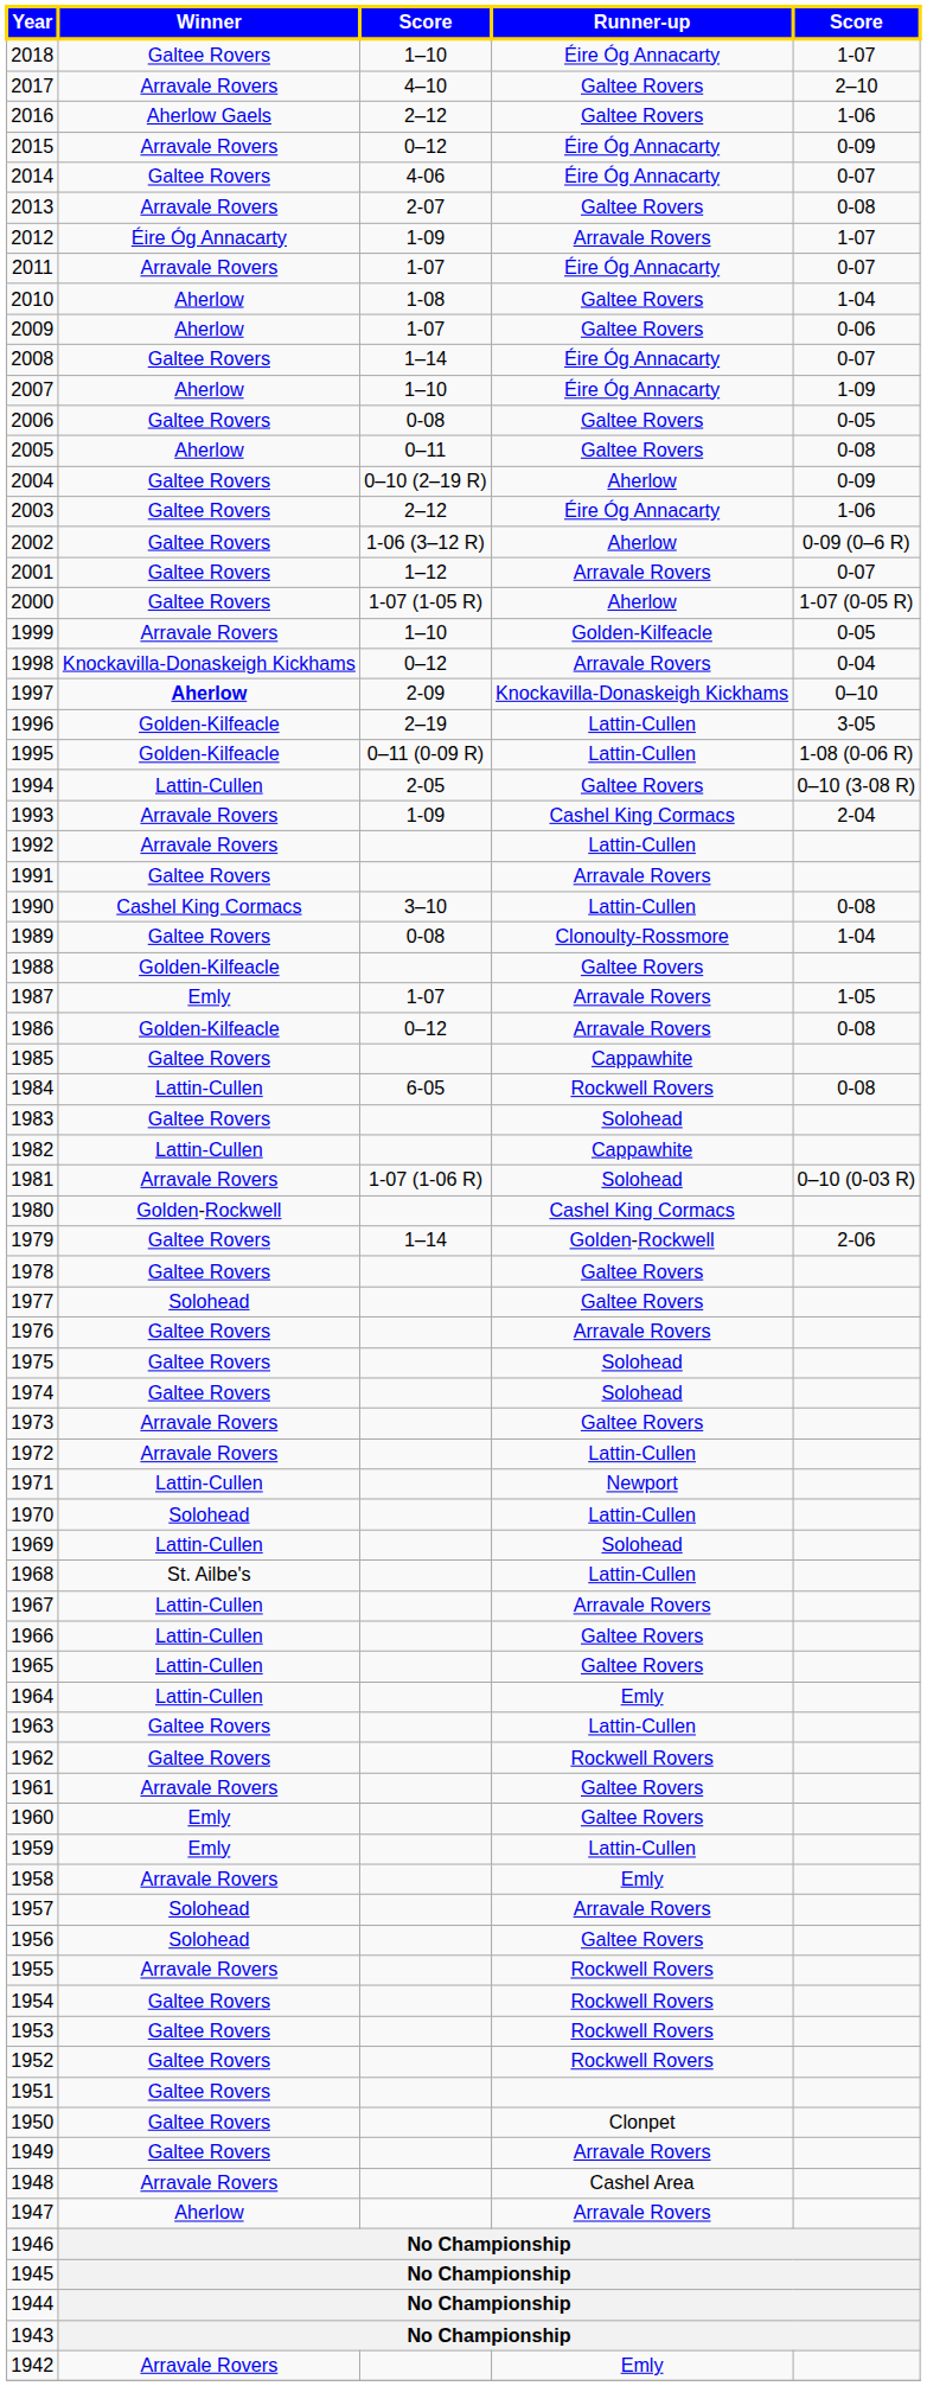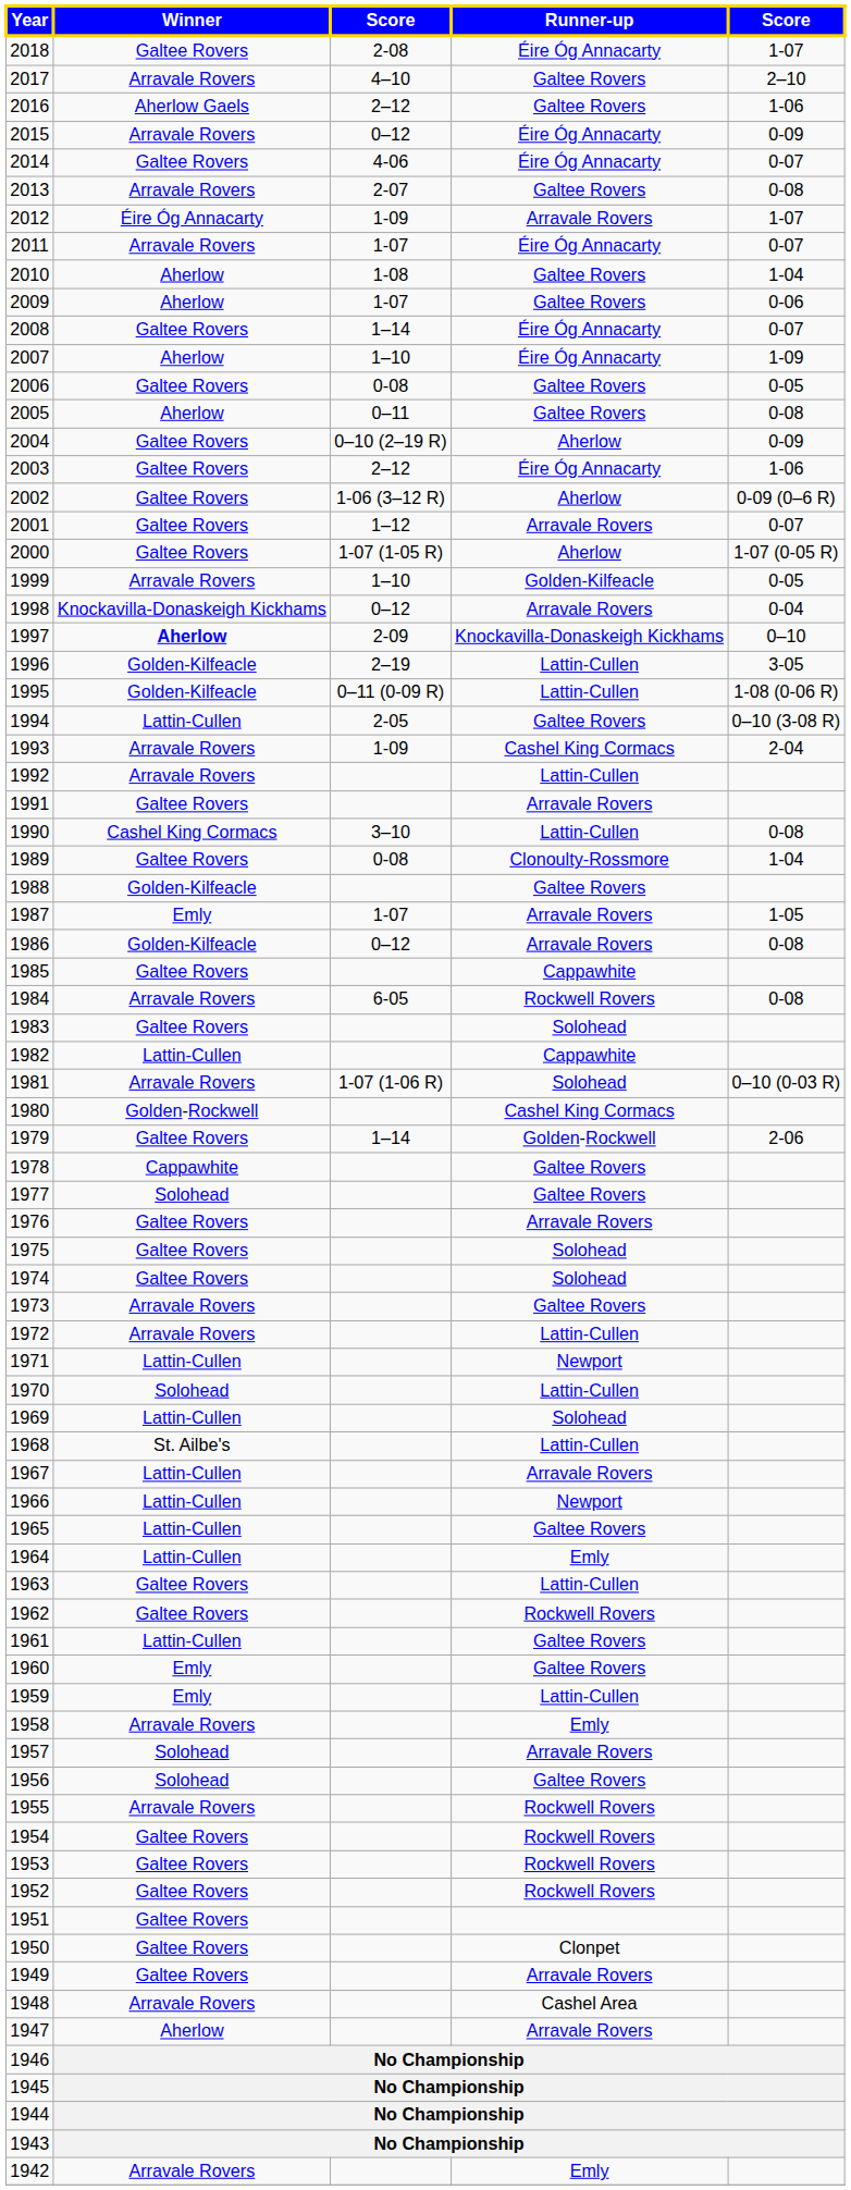2018 | column 3: 1–10 -> 2-08
1984 | Winner: Lattin-Cullen -> Arravale Rovers
1978 | Winner: Galtee Rovers -> Cappawhite
1966 | Runner-up: Galtee Rovers -> Newport
1961 | Winner: Arravale Rovers -> Lattin-Cullen
